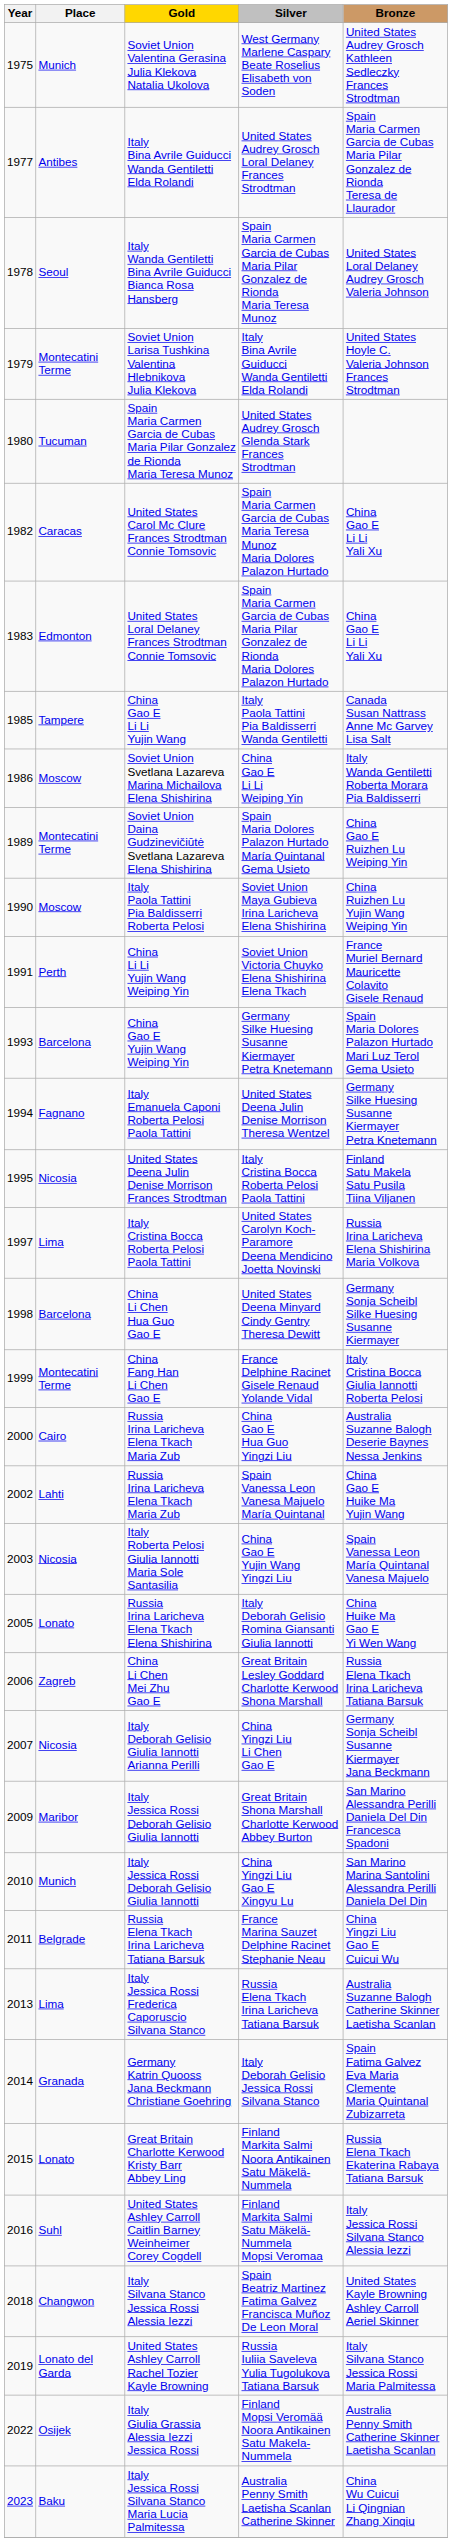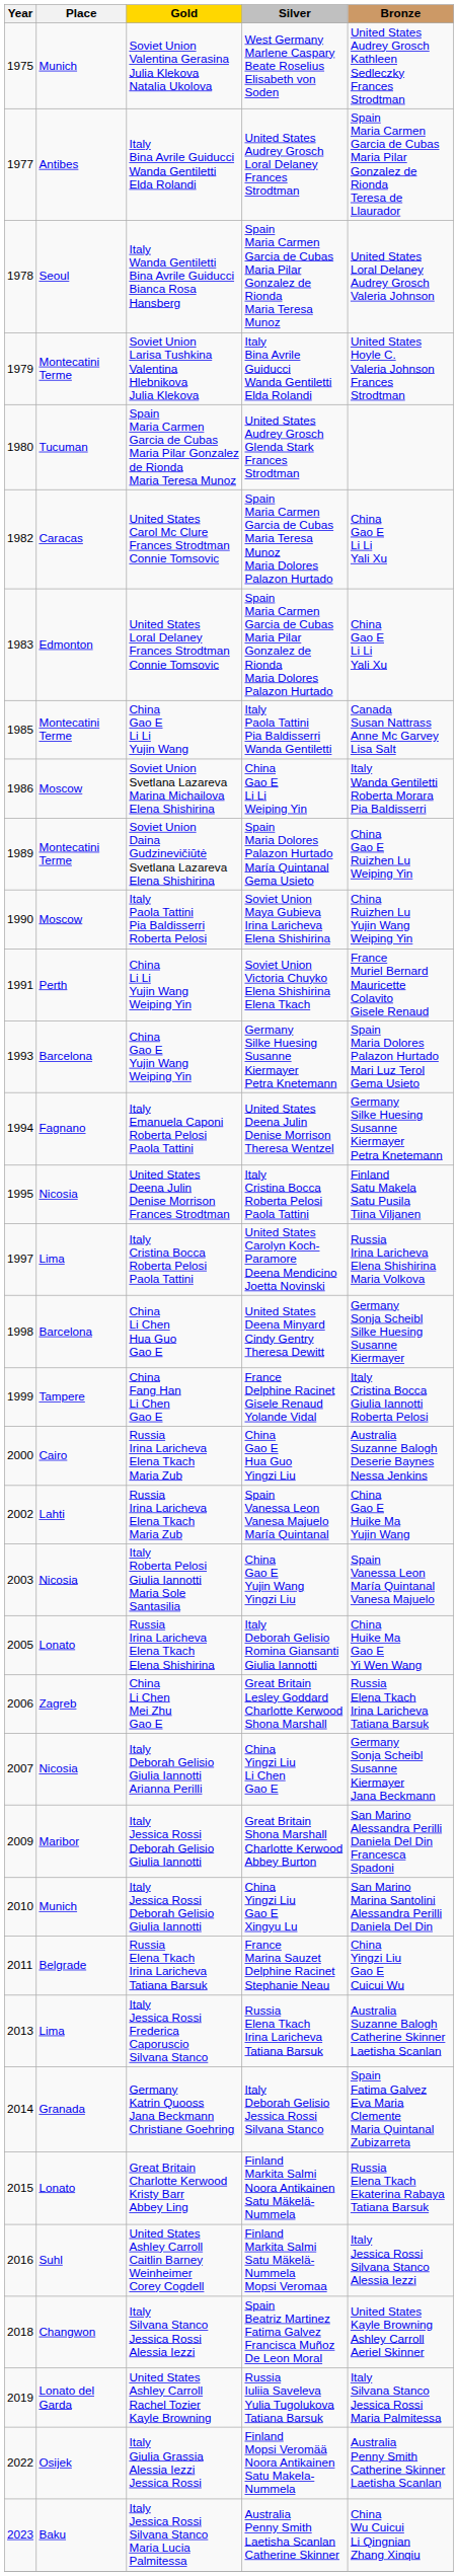Italy Paola Tattini Pia Baldisserri Wanda Gentiletti | Place: Tampere -> Montecatini Terme
France Delphine Racinet Gisele Renaud Yolande Vidal | Place: Montecatini Terme -> Tampere
